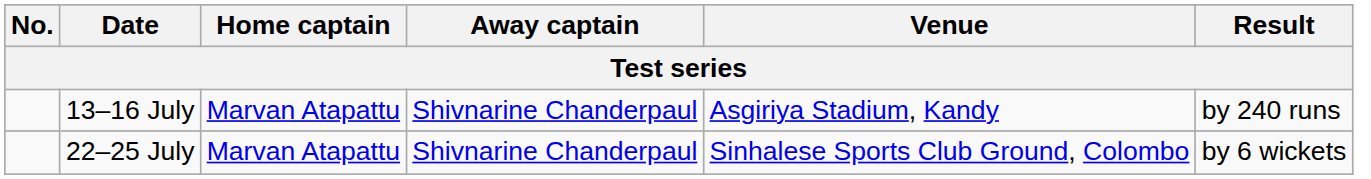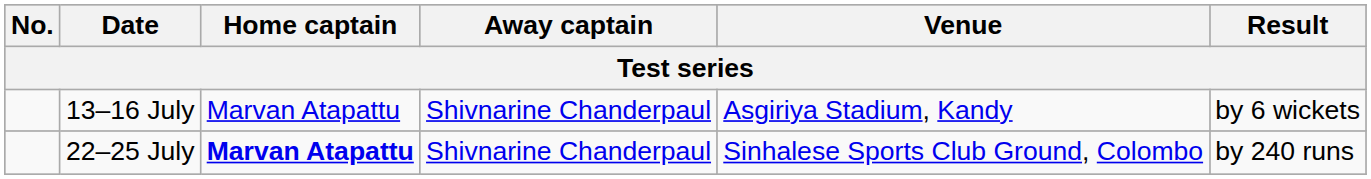13–16 July | Result: by 240 runs -> by 6 wickets
22–25 July | Home captain: normal -> bold
22–25 July | Result: by 6 wickets -> by 240 runs
